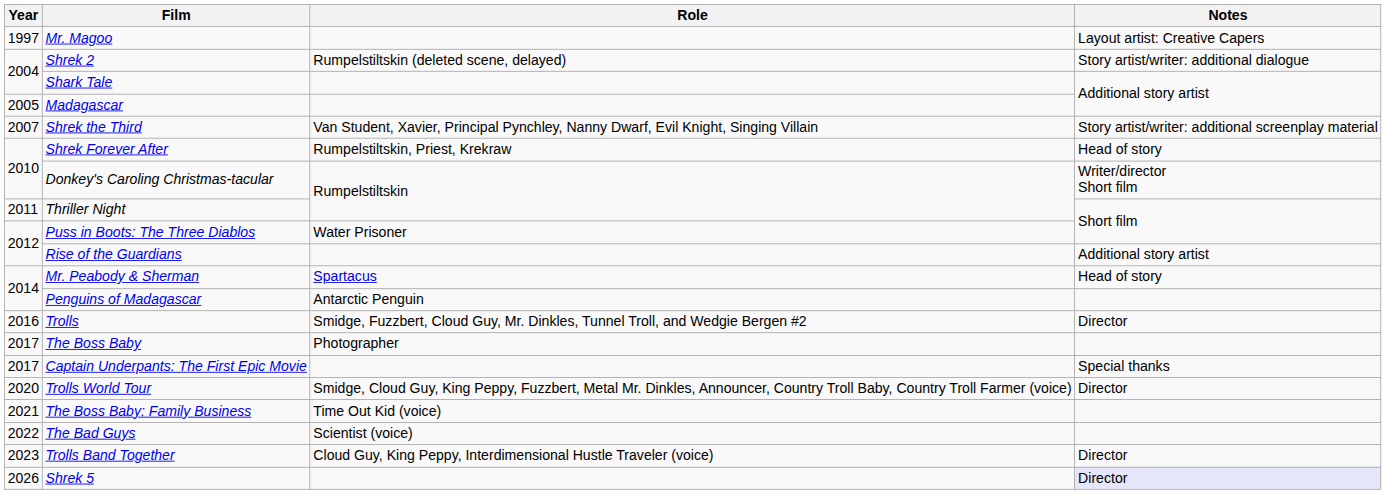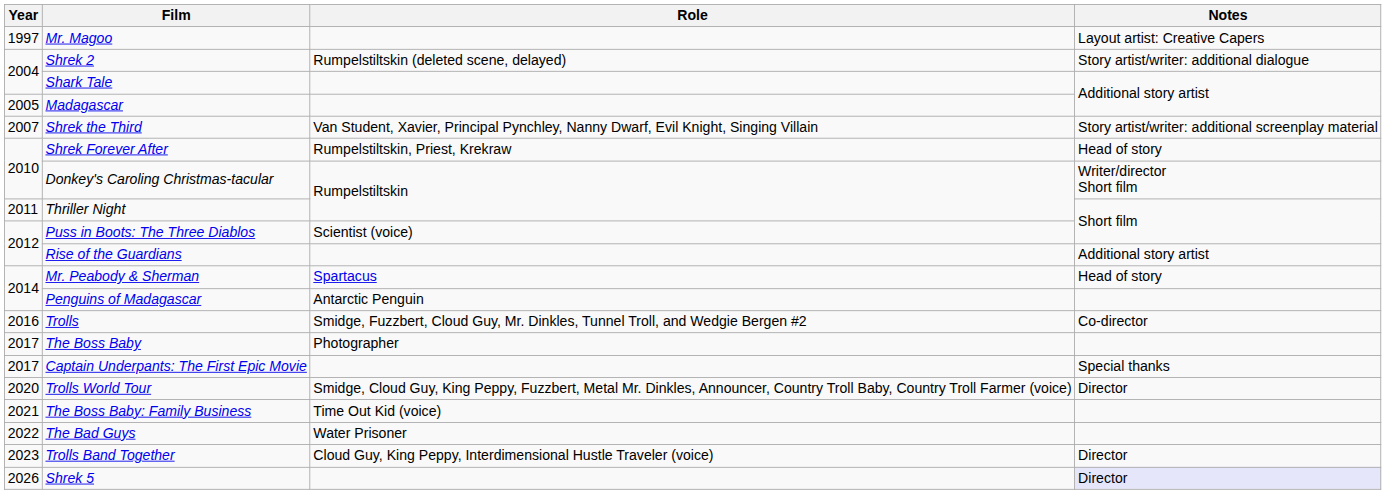Puss in Boots: The Three Diablos | Role: Water Prisoner -> Scientist (voice)
Trolls | Notes: Director -> Co-director
The Bad Guys | Role: Scientist (voice) -> Water Prisoner
